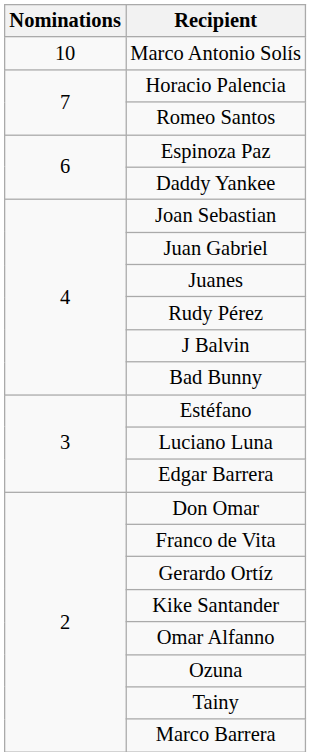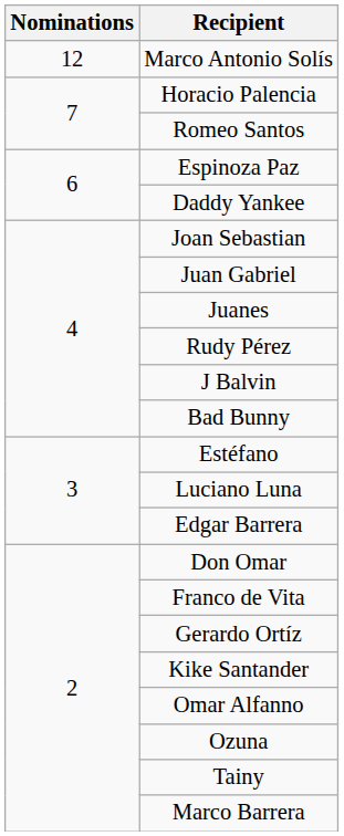Marco Antonio Solís | Nominations: 10 -> 12
